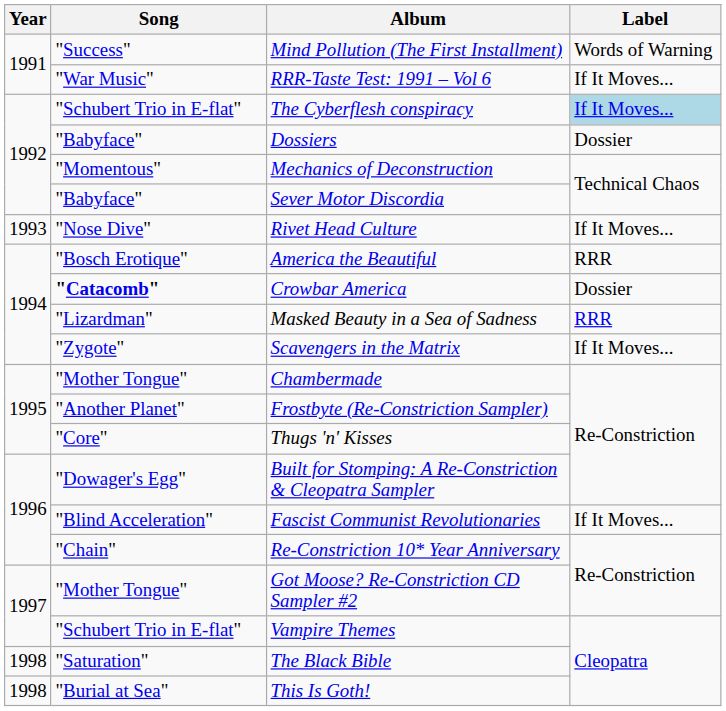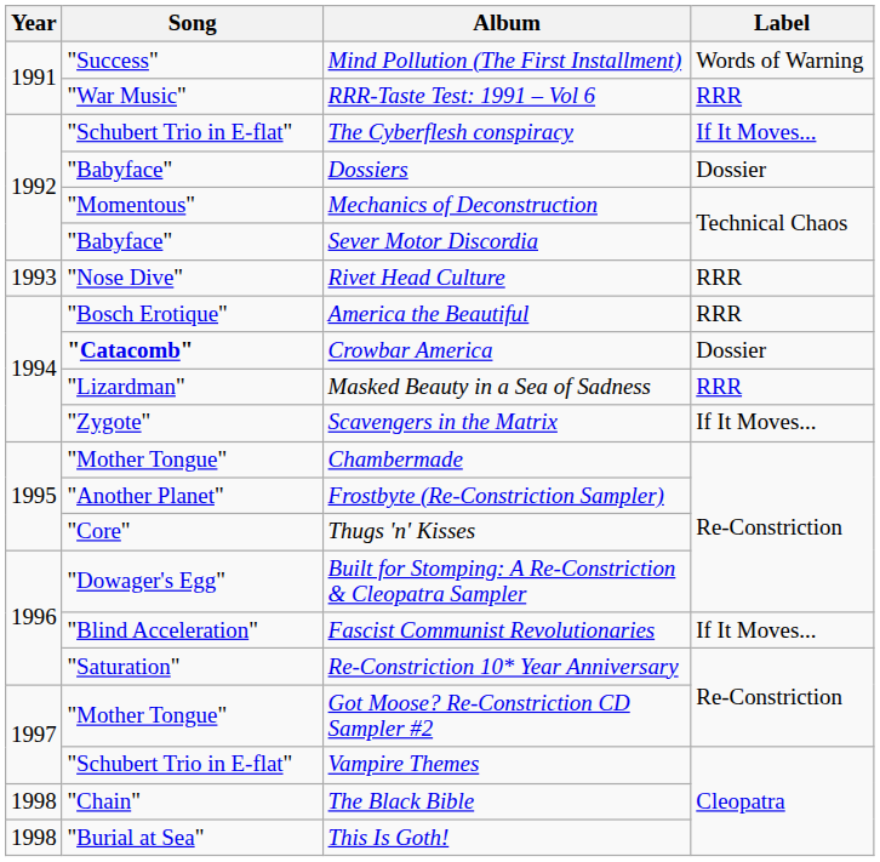RRR-Taste Test: 1991 – Vol 6 | Label: If It Moves... -> RRR
The Cyberflesh conspiracy | Label: lightblue background -> no background
Rivet Head Culture | Label: If It Moves... -> RRR
Re-Constriction 10* Year Anniversary | Song: "Chain" -> "Saturation"
The Black Bible | Song: "Saturation" -> "Chain"
